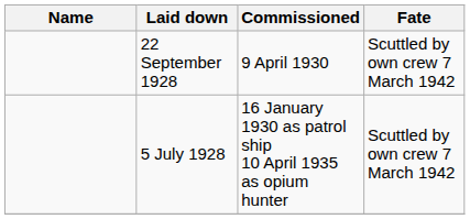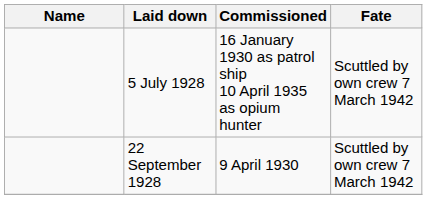rows swapped: 5 July 1928 <-> 22 September 1928
